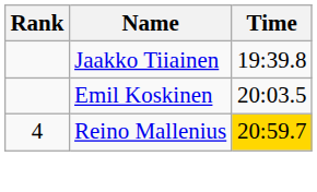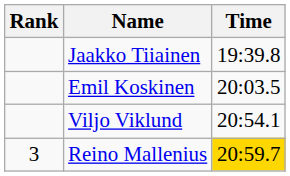+ row: Viljo Viklund | 20:54.1
Reino Mallenius | Rank: 4 -> 3
